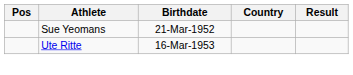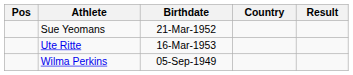+ row: Wilma Perkins | 05-Sep-1949
